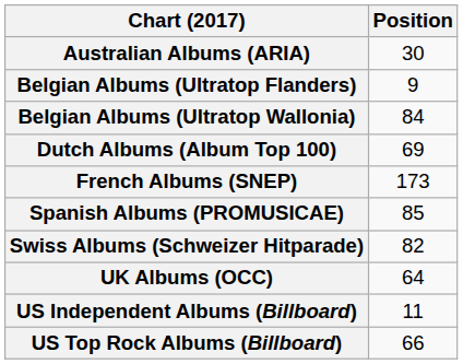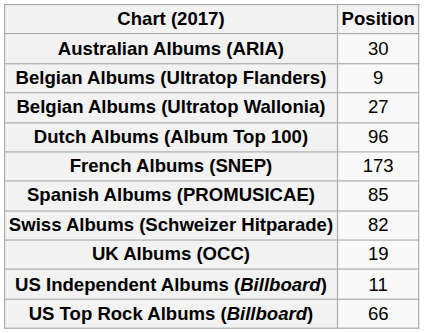Belgian Albums (Ultratop Wallonia) | Position: 84 -> 27
Dutch Albums (Album Top 100) | Position: 69 -> 96
UK Albums (OCC) | Position: 64 -> 19
